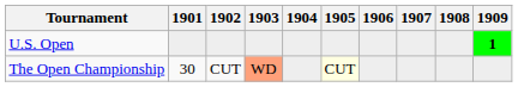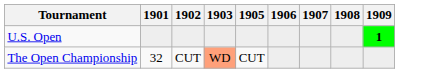- column: 1904
The Open Championship | 1901: 30 -> 32
The Open Championship | 1905: lightyellow background -> no background
